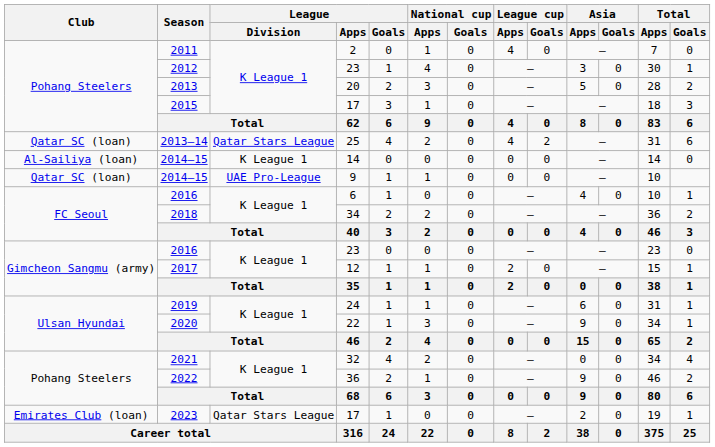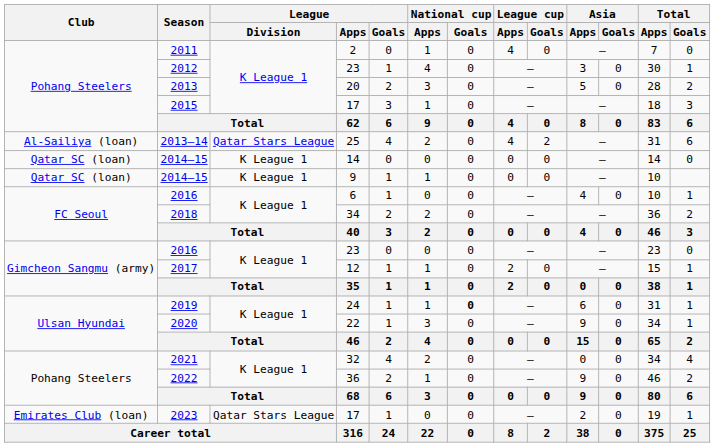2013–14 | Club: Qatar SC (loan) -> Al-Sailiya (loan)
2014–15 / 14 | Club: Al-Sailiya (loan) -> Qatar SC (loan)
2014–15 / 9 | League / Division: UAE Pro-League -> K League 1
2019 | National cup / Goals: normal -> bold
